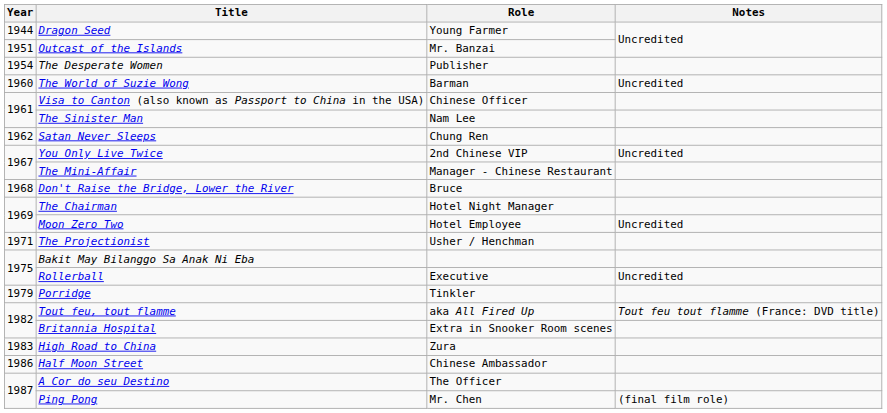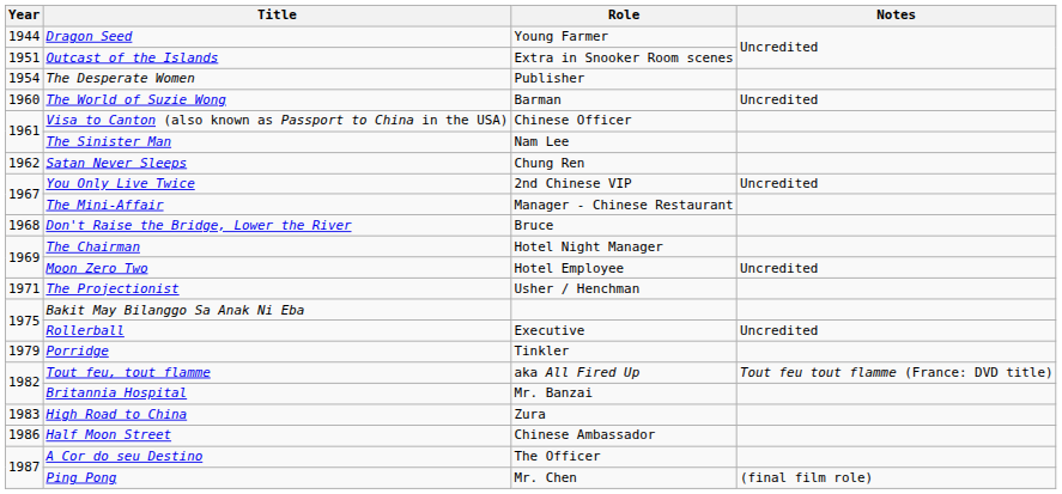Outcast of the Islands | Role: Mr. Banzai -> Extra in Snooker Room scenes
Britannia Hospital | Role: Extra in Snooker Room scenes -> Mr. Banzai
